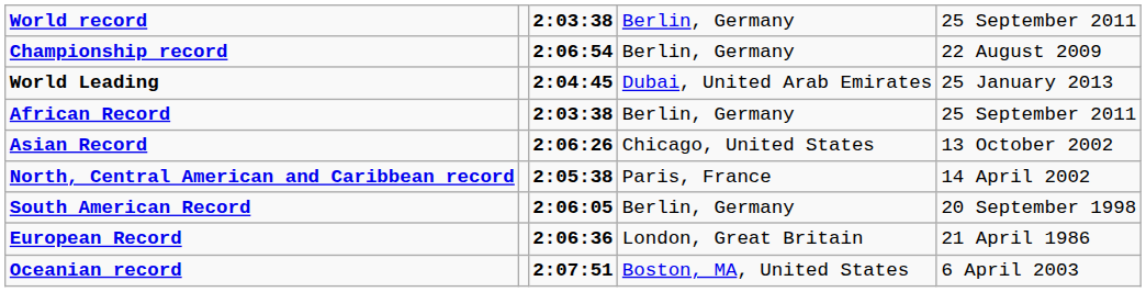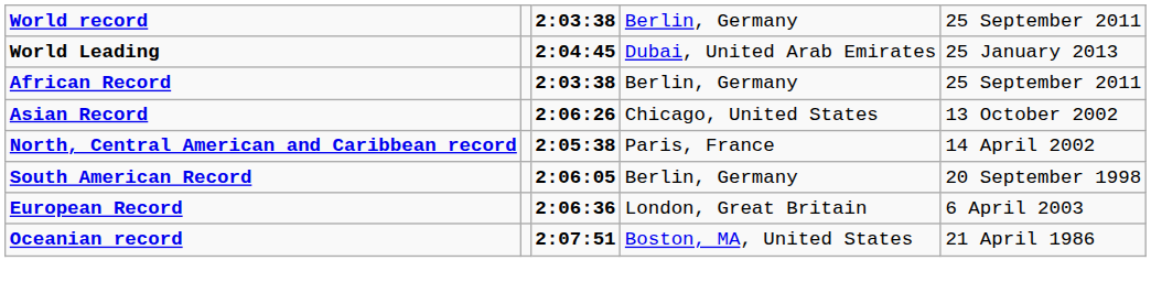- row: Championship record | 2:06:54 | Berlin, Germany | 22 August 2009
European Record | column 5: 21 April 1986 -> 6 April 2003
Oceanian record | column 5: 6 April 2003 -> 21 April 1986
